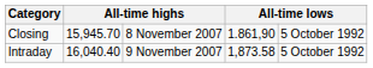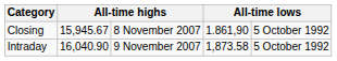Closing | column 2: 15,945.70 -> 15,945.67
Intraday | column 2: 16,040.40 -> 16,040.90
